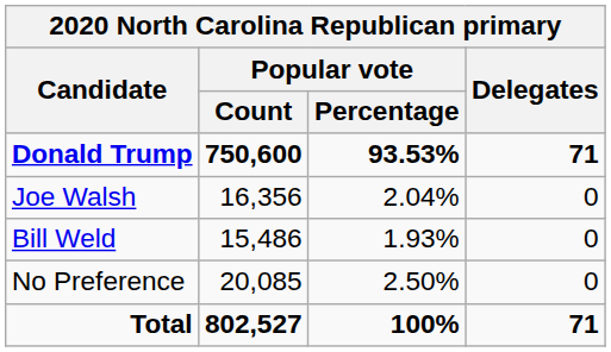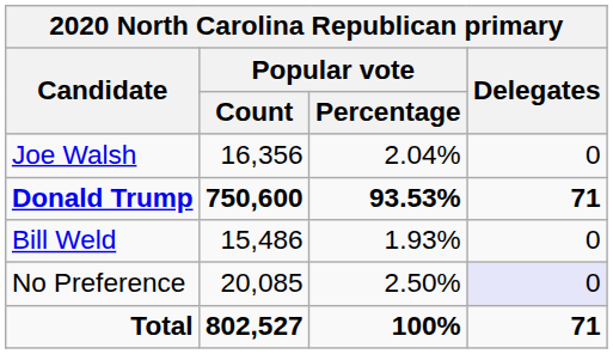rows swapped: Donald Trump <-> Joe Walsh
No Preference | Delegates: no background -> lavender background
